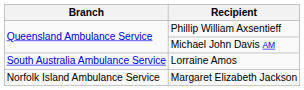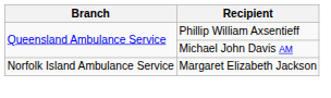- row: South Australia Ambulance Service | Lorraine Amos
